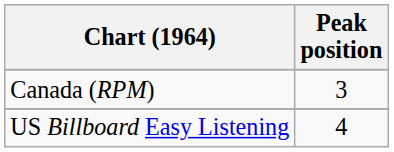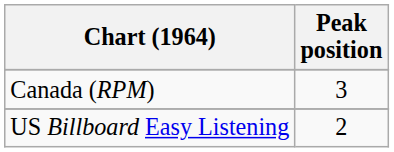US Billboard Easy Listening | Peak position: 4 -> 2
